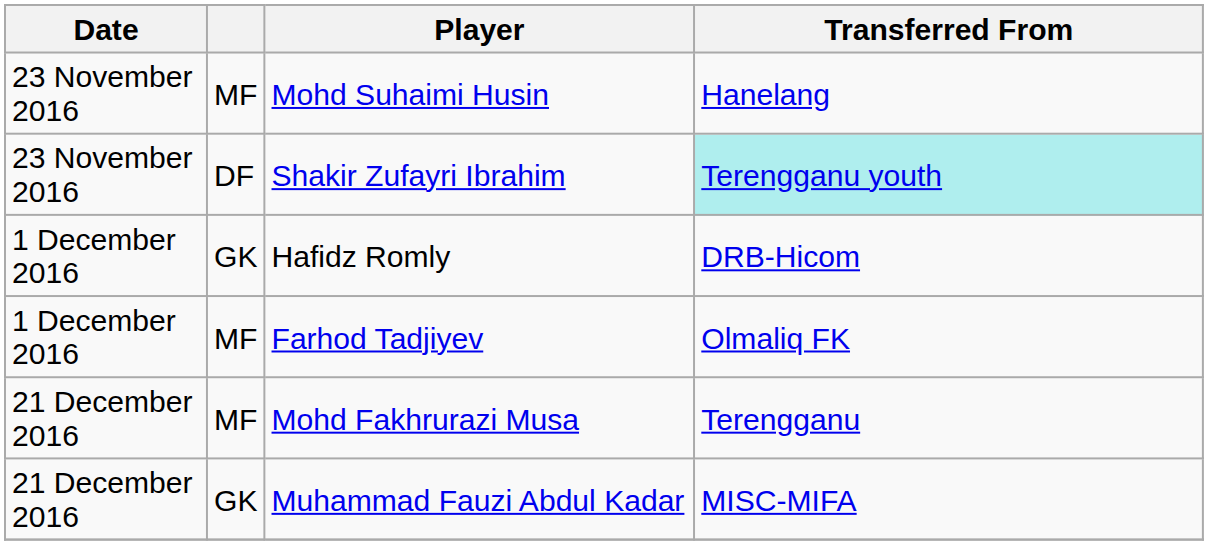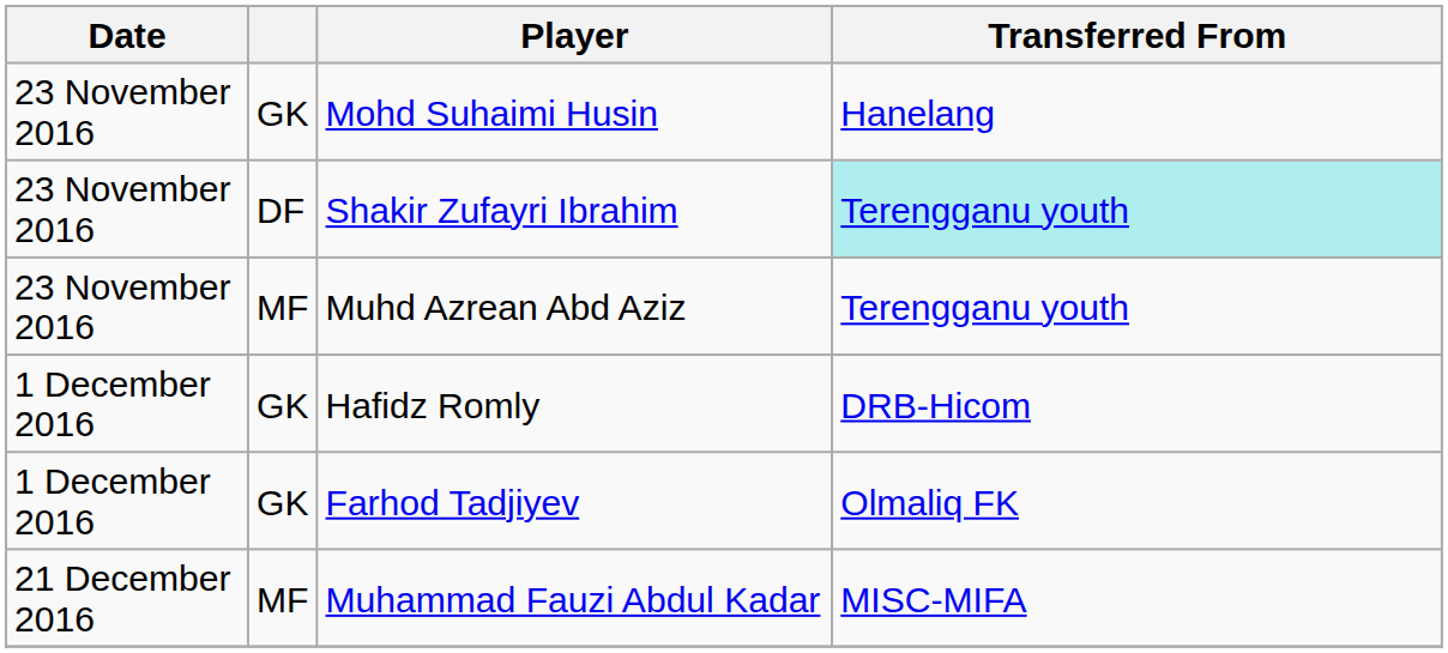Mohd Suhaimi Husin | column 2: MF -> GK
+ row: 23 November 2016 | MF | Muhd Azrean Abd Aziz | Terengganu youth
Farhod Tadjiyev | column 2: MF -> GK
- row: 21 December 2016 | MF | Mohd Fakhrurazi Musa | Terengganu
Muhammad Fauzi Abdul Kadar | column 2: GK -> MF
